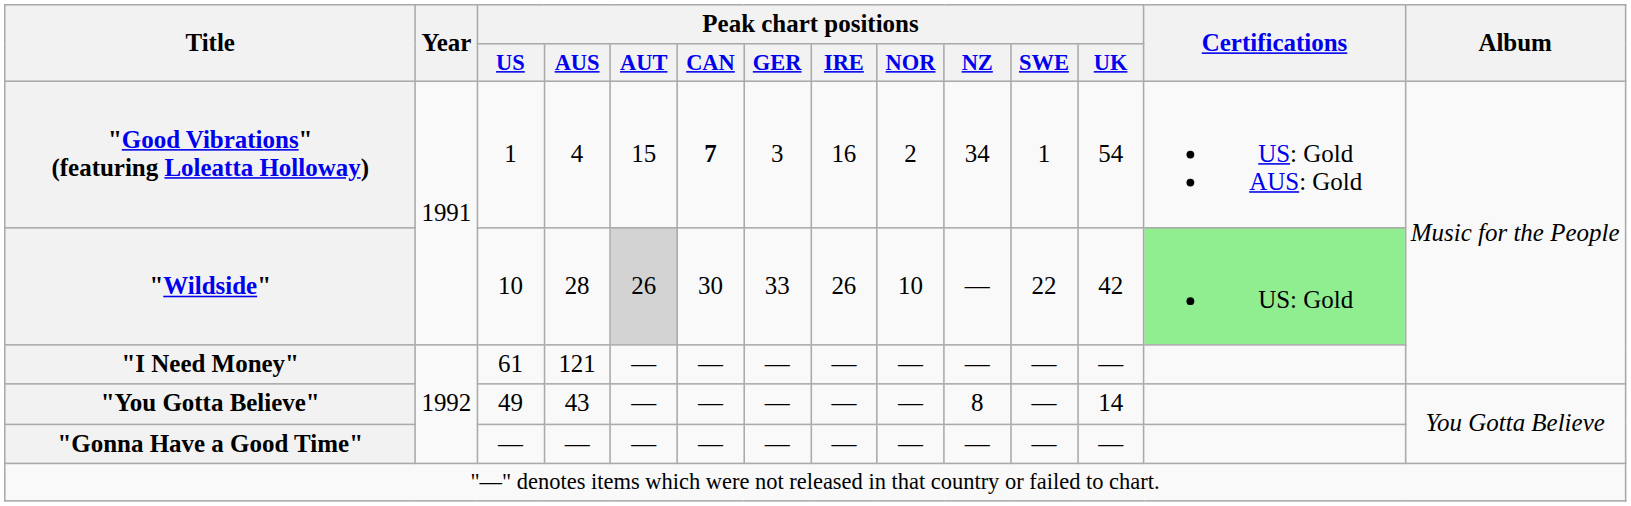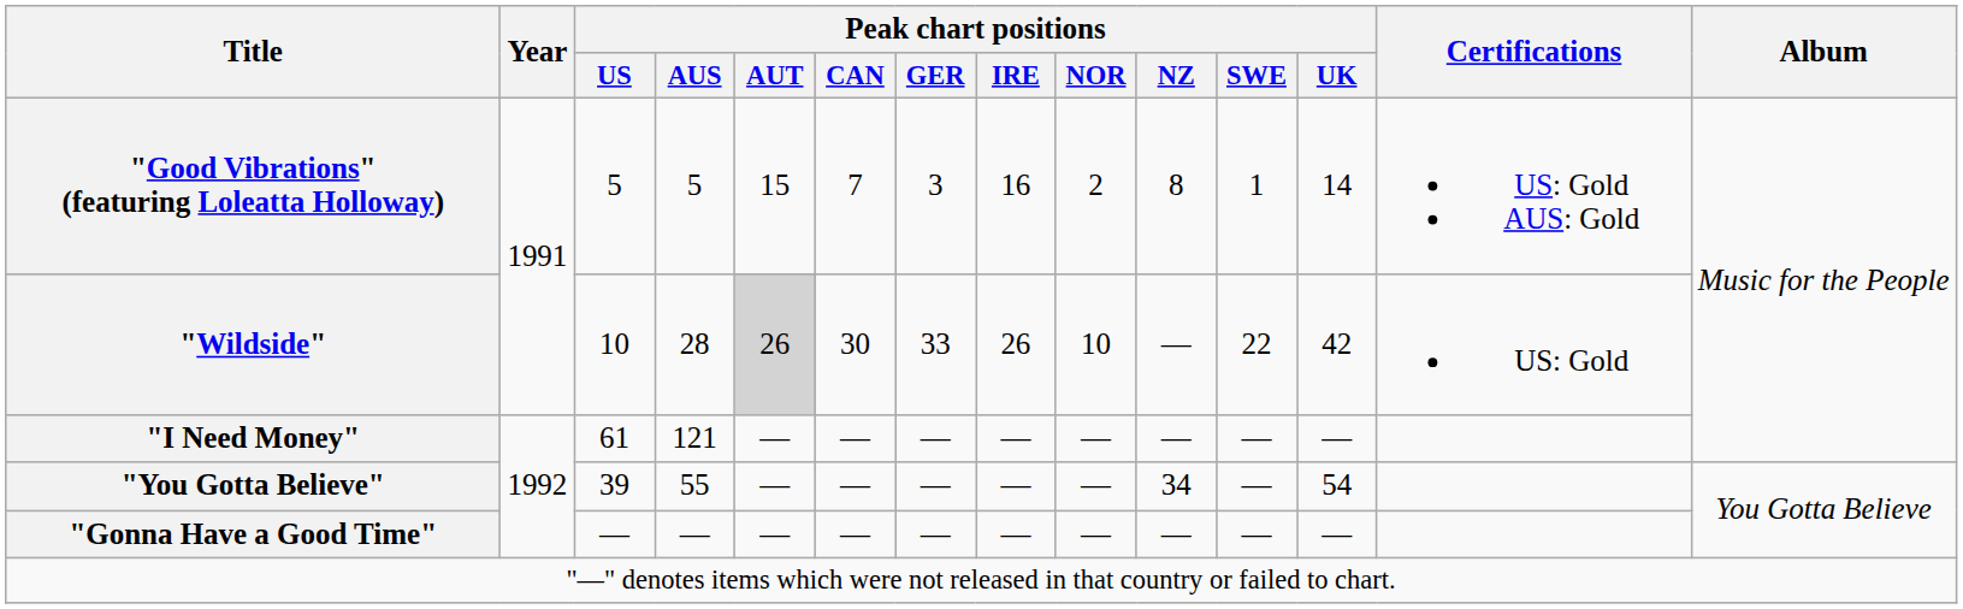"Good Vibrations" (featuring Loleatta Holloway) | Peak chart positions / US: 1 -> 5
"Good Vibrations" (featuring Loleatta Holloway) | Peak chart positions / AUS: 4 -> 5
"Good Vibrations" (featuring Loleatta Holloway) | Peak chart positions / CAN: bold -> normal
"Good Vibrations" (featuring Loleatta Holloway) | Peak chart positions / NZ: 34 -> 8
"Good Vibrations" (featuring Loleatta Holloway) | Peak chart positions / UK: 54 -> 14
"Wildside" | Certifications: lightgreen background -> no background
"You Gotta Believe" | Peak chart positions / US: 49 -> 39
"You Gotta Believe" | Peak chart positions / AUS: 43 -> 55
"You Gotta Believe" | Peak chart positions / NZ: 8 -> 34
"You Gotta Believe" | Peak chart positions / UK: 14 -> 54
